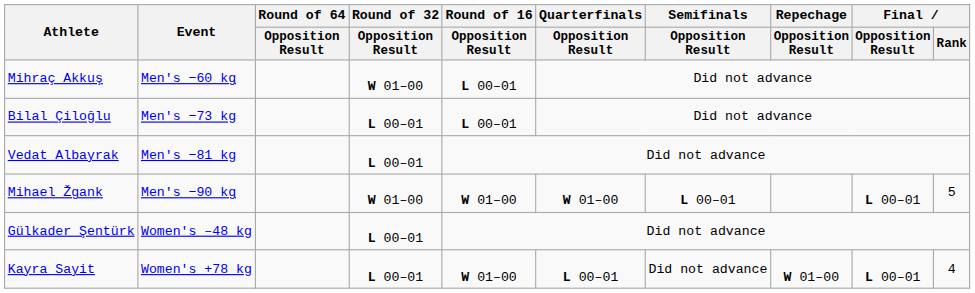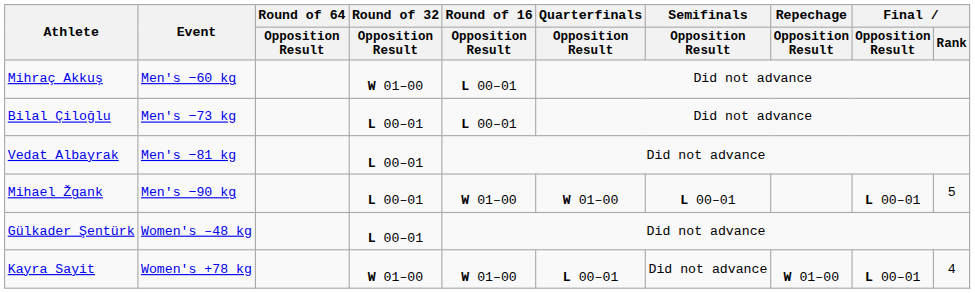Mihael Žgank | Round of 32 / Opposition Result: W 01–00 -> L 00–01
Kayra Sayit | Round of 32 / Opposition Result: L 00–01 -> W 01–00
